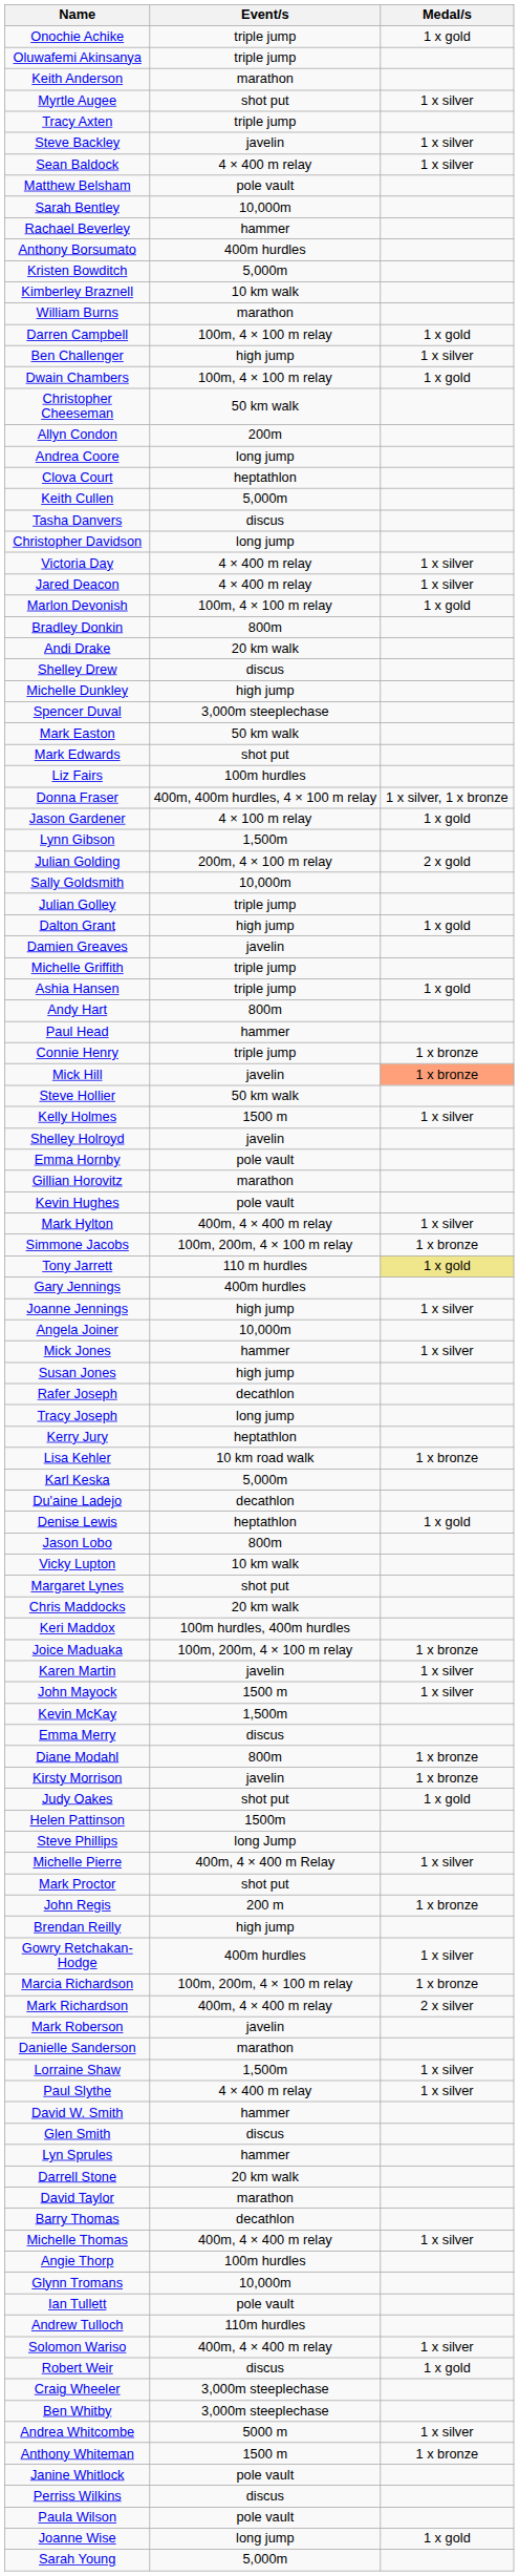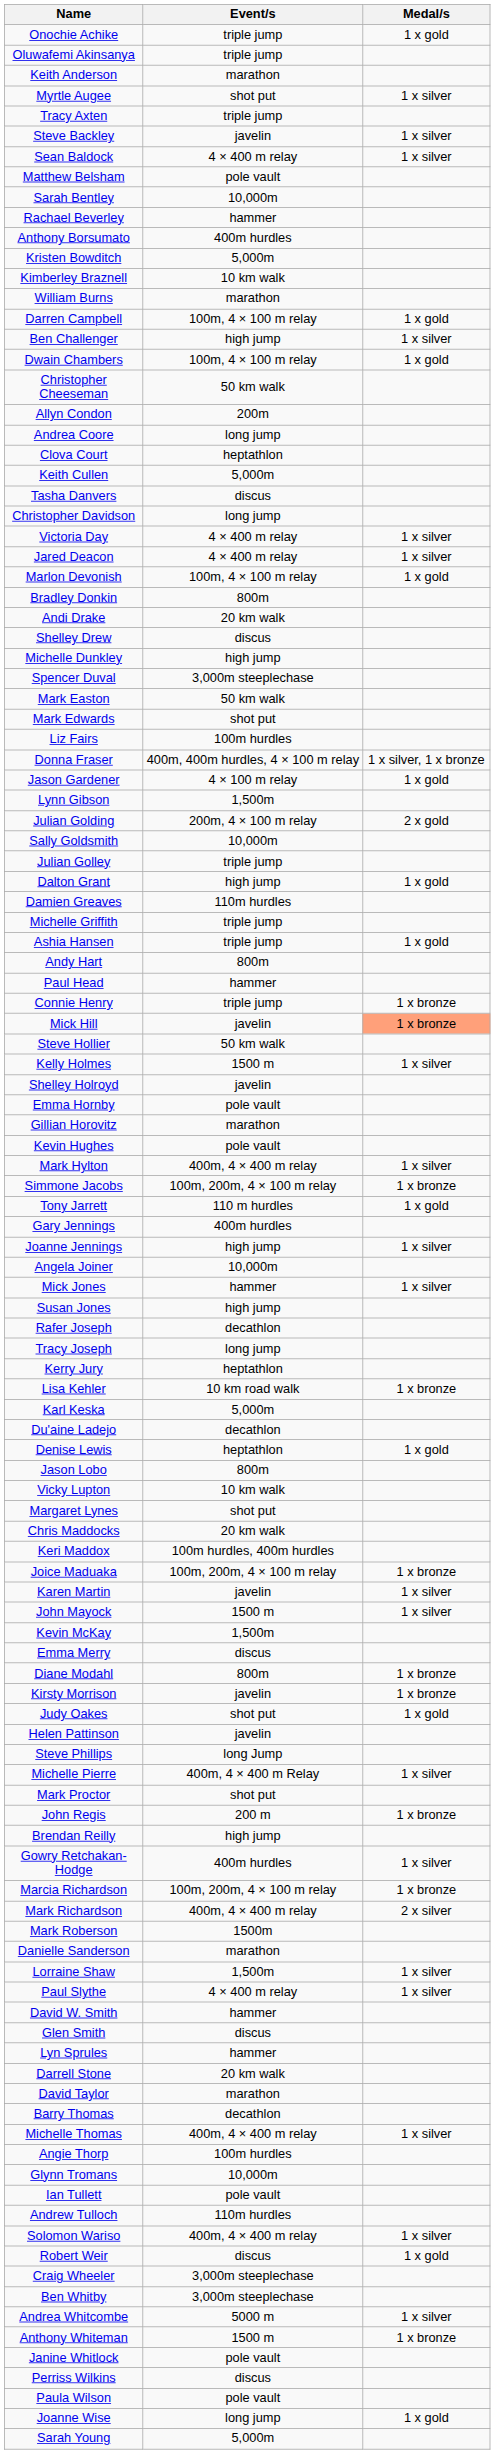Damien Greaves | Event/s: javelin -> 110m hurdles
Tony Jarrett | Medal/s: khaki background -> no background
Helen Pattinson | Event/s: 1500m -> javelin
Mark Roberson | Event/s: javelin -> 1500m
